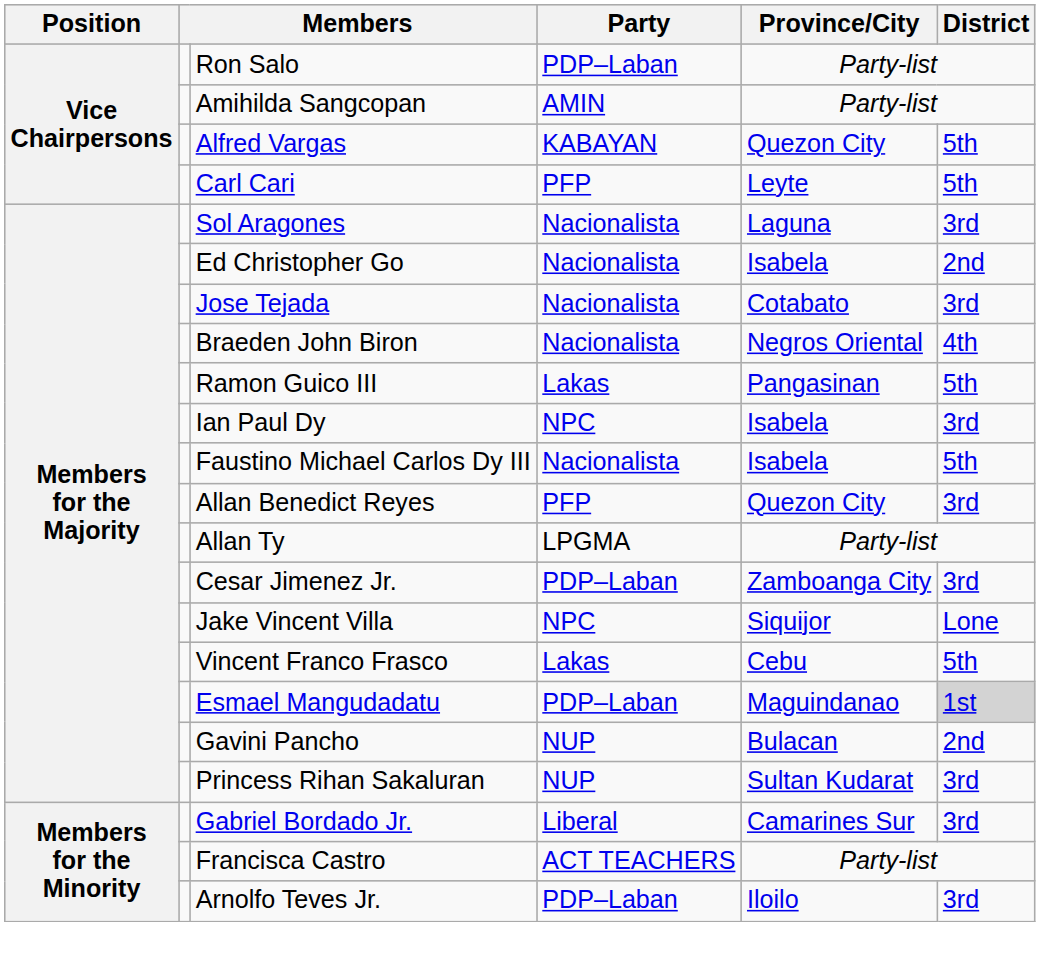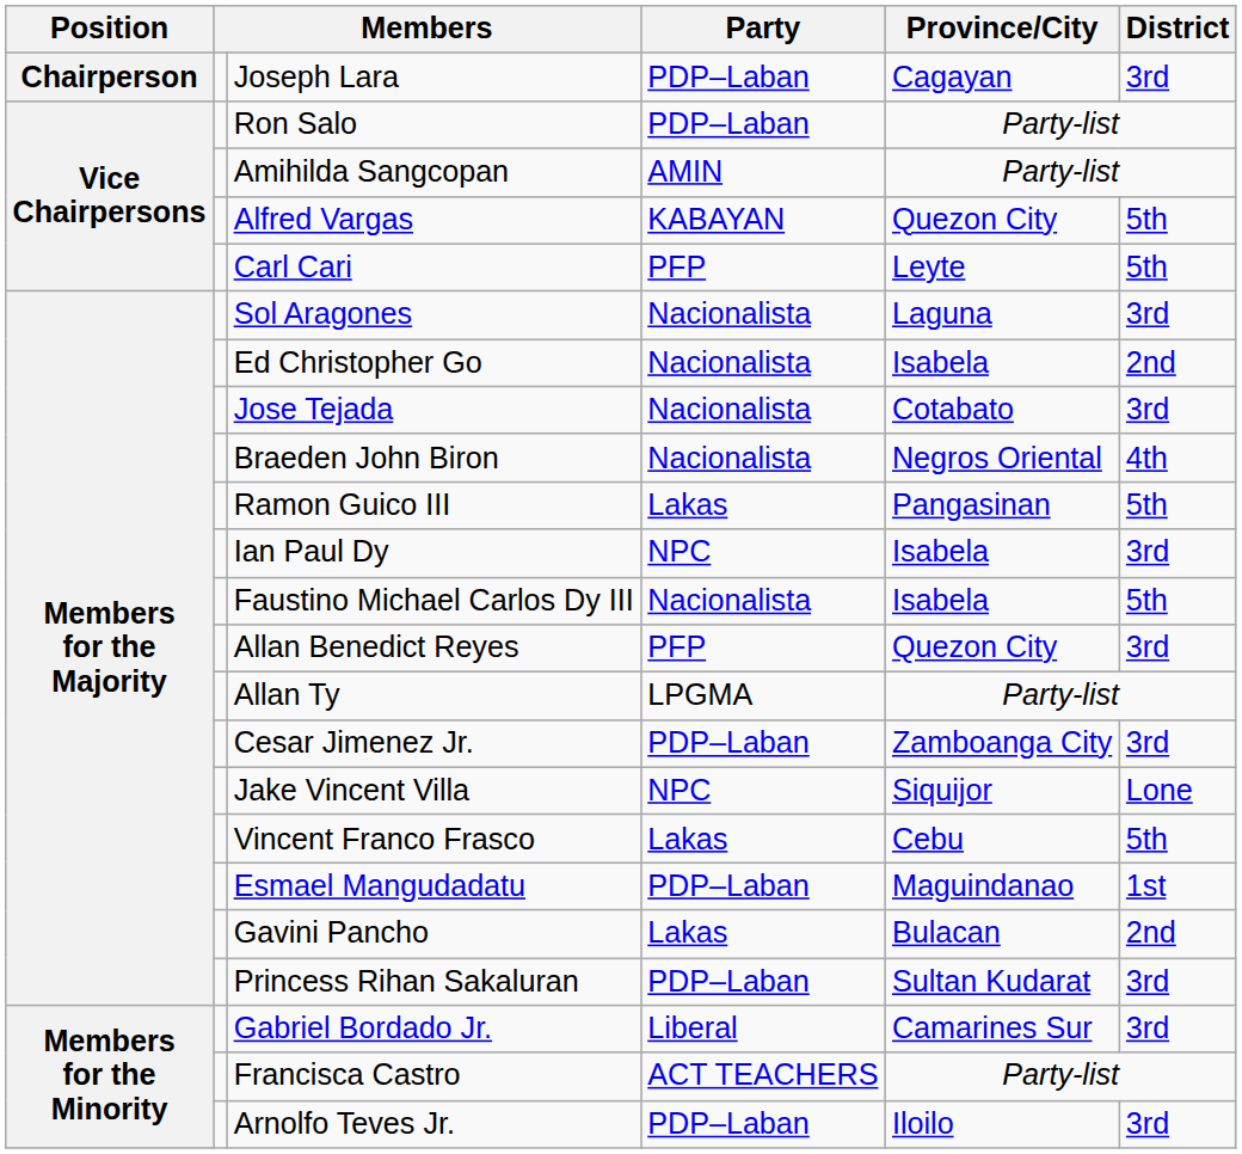+ row: Chairperson | Joseph Lara | PDP–Laban | Cagayan | 3rd
Esmael Mangudadatu | District: lightgrey background -> no background
Gavini Pancho | Party: NUP -> Lakas
Princess Rihan Sakaluran | Party: NUP -> PDP–Laban
